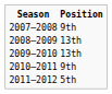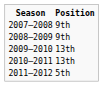2008–2009 | Position: 13th -> 9th
2010–2011 | Position: 9th -> 13th
